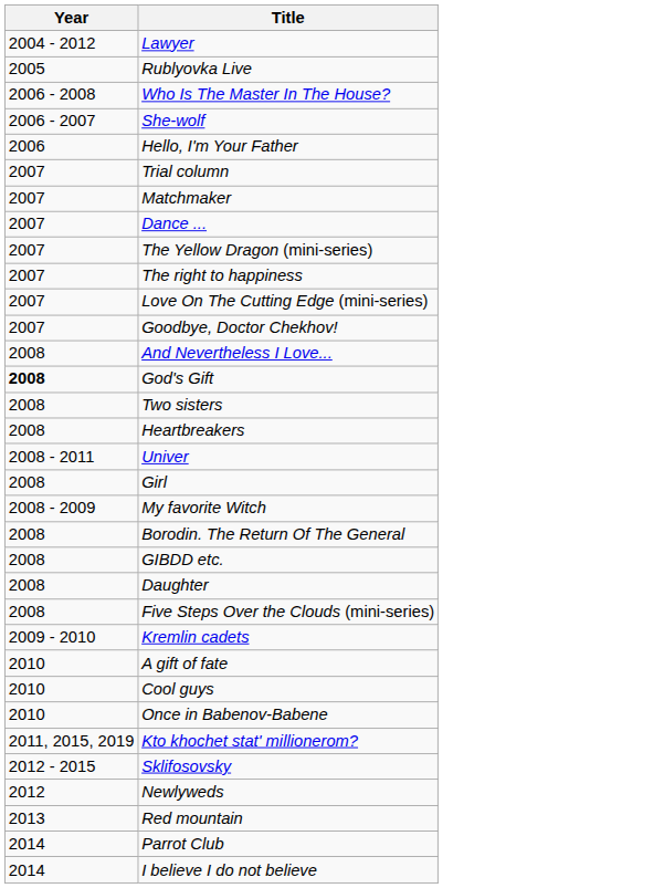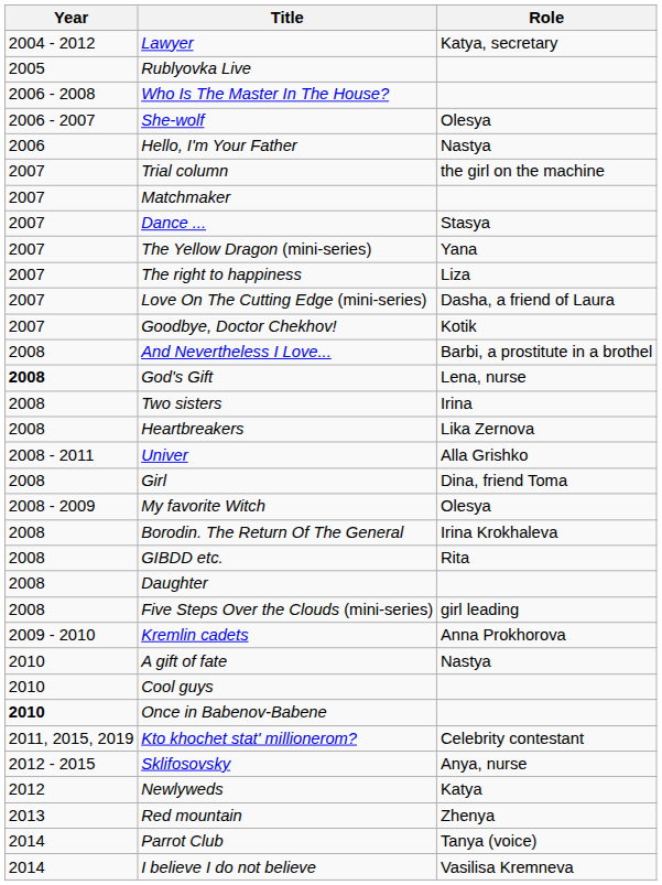+ column: Role | Katya, secretary | Olesya | Nastya | the girl on the machine | Stasya | Yana | Liza | Dasha, a friend of Laura | Kotik | Barbi, a prostitute in a brothel | Lena, nurse | Irina | Lika Zernova | Alla Grishko | Dina, friend Toma | Olesya | Irina Krokhaleva | Rita | girl leading | Anna Prokhorova | Nastya | Celebrity contestant | Anya, nurse | Katya | Zhenya | Tanya (voice) | Vasilisa Kremneva
Once in Babenov-Babene | Year: normal -> bold
